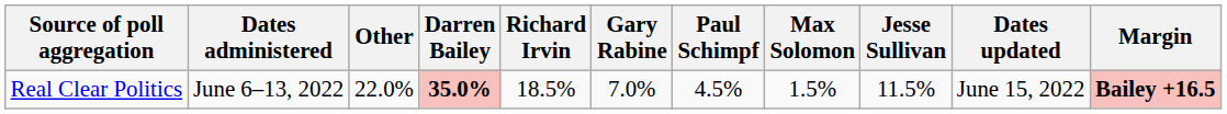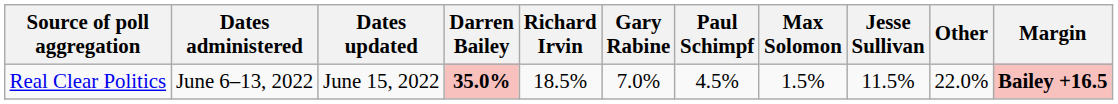columns swapped: Dates updated <-> Other
